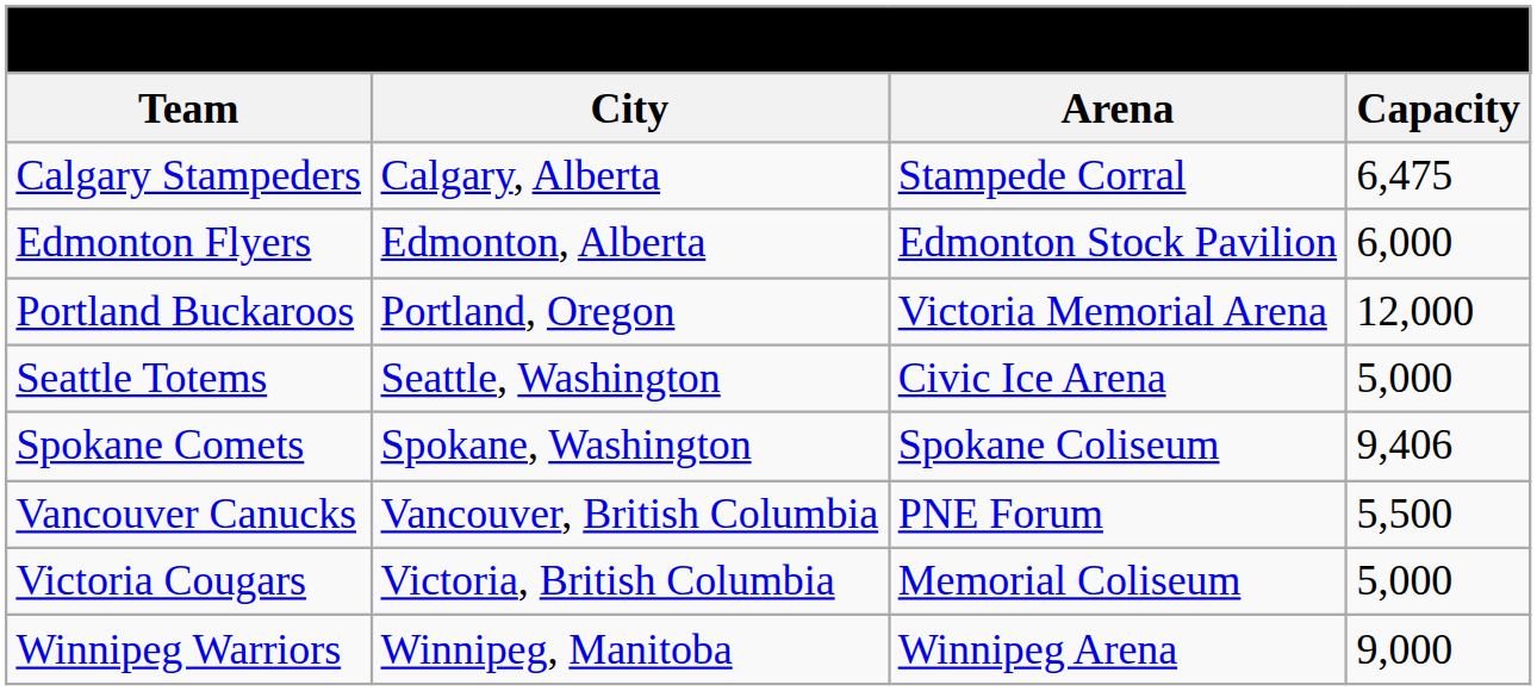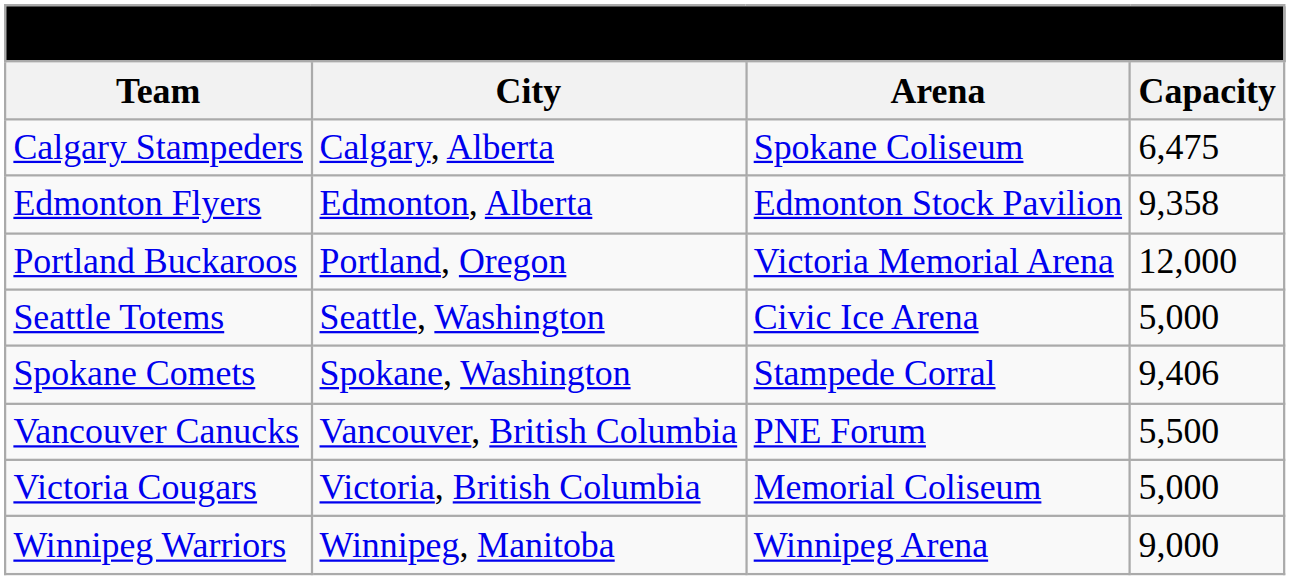Calgary Stampeders | Arena: Stampede Corral -> Spokane Coliseum
Edmonton Flyers | Capacity: 6,000 -> 9,358
Spokane Comets | Arena: Spokane Coliseum -> Stampede Corral
